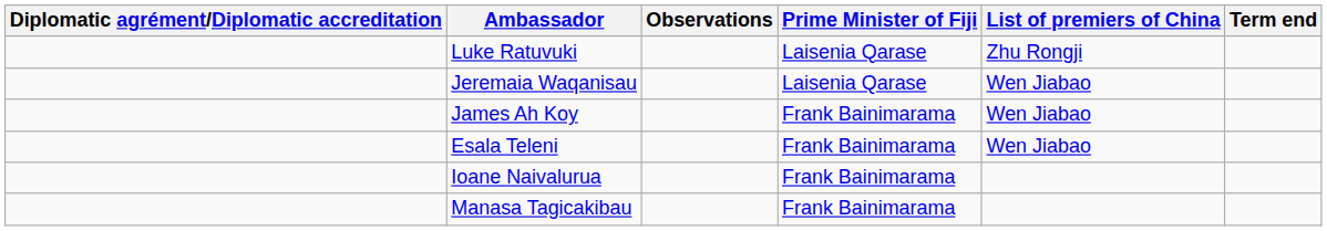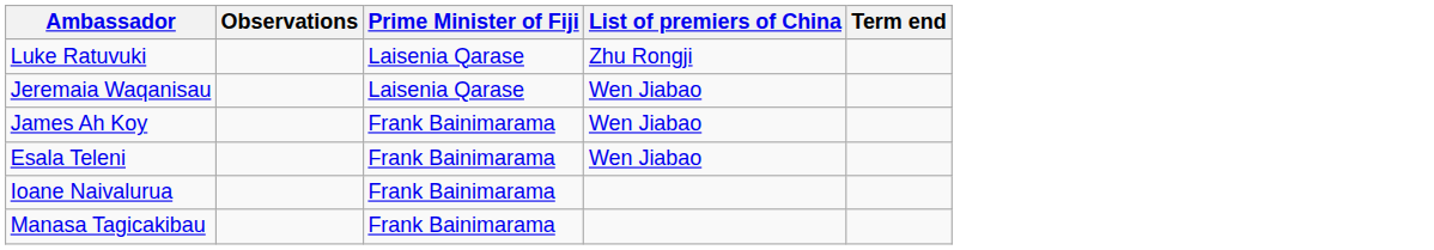- column: Diplomatic agrément/Diplomatic accreditation
